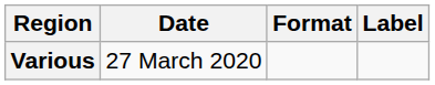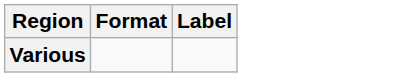- column: Date | 27 March 2020
